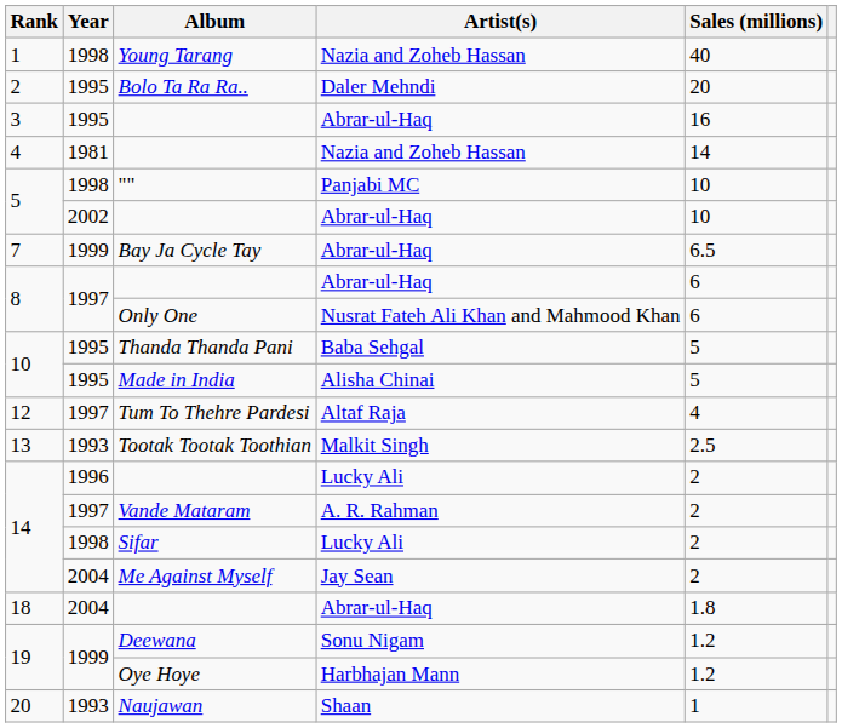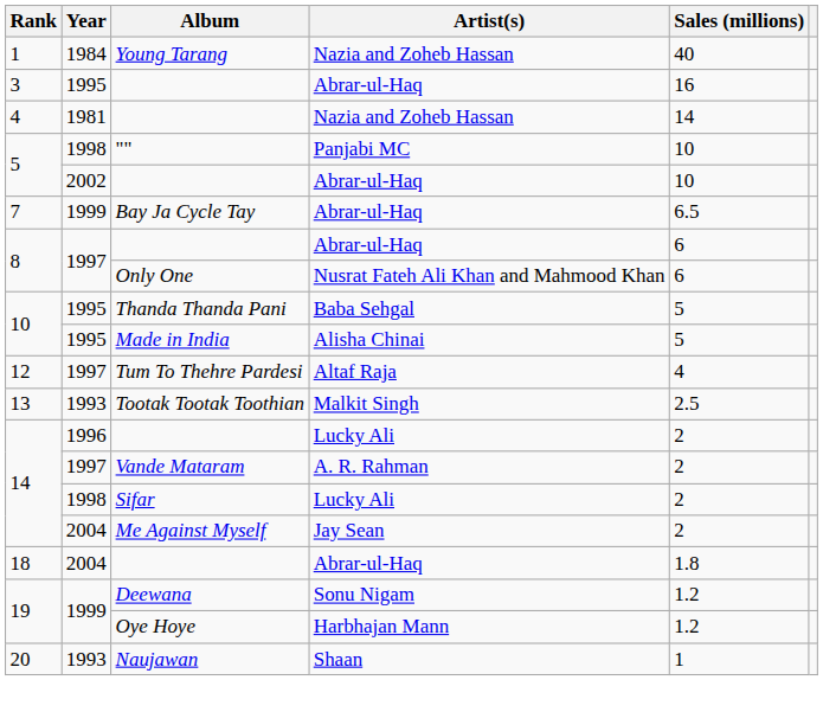Young Tarang | Year: 1998 -> 1984
- row: 2 | 1995 | Bolo Ta Ra Ra.. | Daler Mehndi | 20
